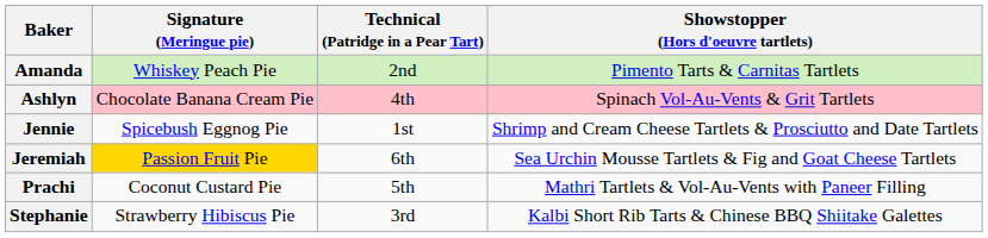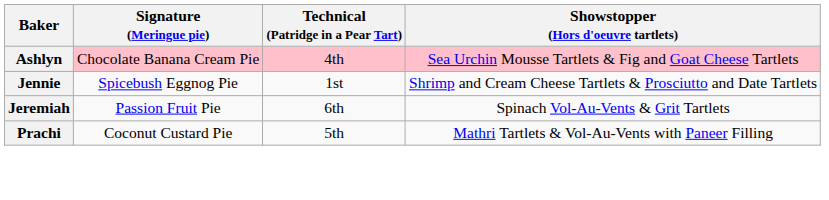- row: Amanda | Whiskey Peach Pie | 2nd | Pimento Tarts & Carnitas Tartlets
Ashlyn | Showstopper (Hors d'oeuvre tartlets): Spinach Vol-Au-Vents & Grit Tartlets -> Sea Urchin Mousse Tartlets & Fig and Goat Cheese Tartlets
Jeremiah | Signature (Meringue pie): gold background -> no background
Jeremiah | Showstopper (Hors d'oeuvre tartlets): Sea Urchin Mousse Tartlets & Fig and Goat Cheese Tartlets -> Spinach Vol-Au-Vents & Grit Tartlets
- row: Stephanie | Strawberry Hibiscus Pie | 3rd | Kalbi Short Rib Tarts & Chinese BBQ Shiitake Galettes
